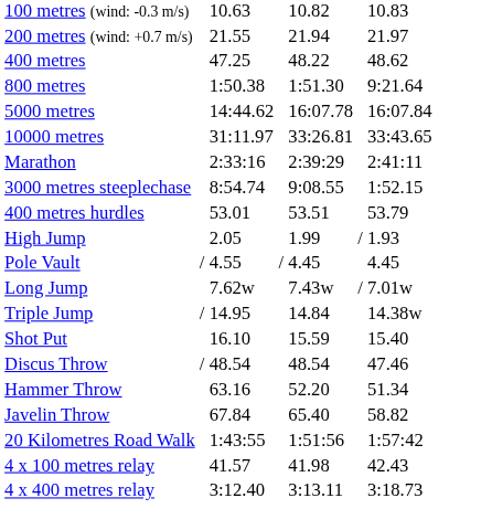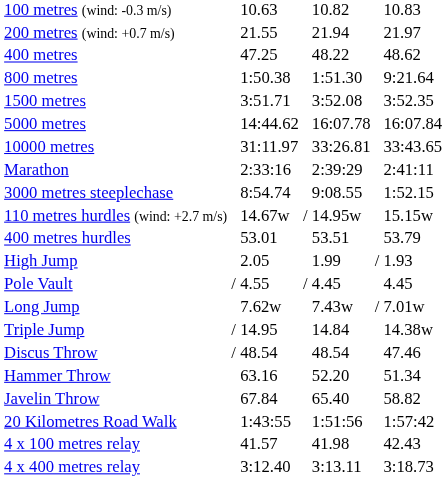+ row: 1500 metres | 3:51.71 | 3:52.08 | 3:52.35
+ row: 110 metres hurdles (wind: +2.7 m/s) | 14.67w | / | 14.95w | 15.15w
- row: Shot Put | 16.10 | 15.59 | 15.40
